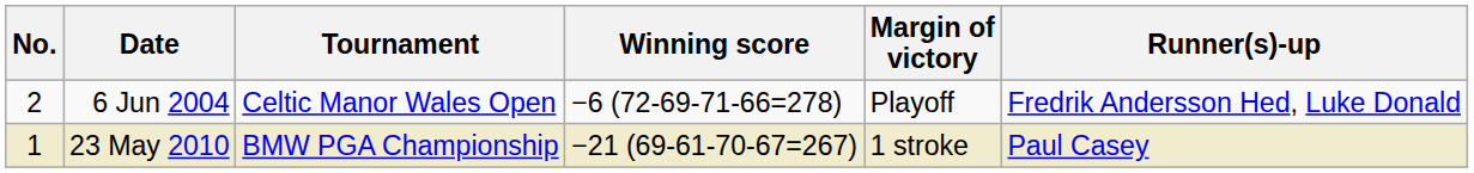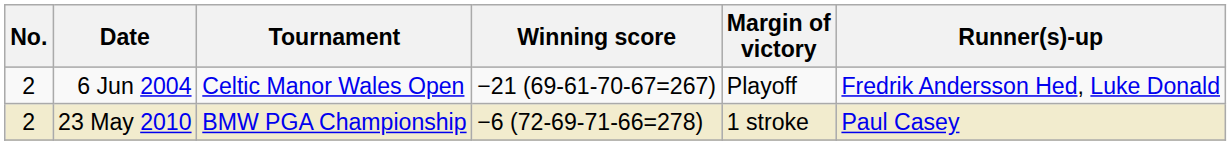6 Jun 2004 | Winning score: −6 (72-69-71-66=278) -> −21 (69-61-70-67=267)
23 May 2010 | No.: 1 -> 2
23 May 2010 | Winning score: −21 (69-61-70-67=267) -> −6 (72-69-71-66=278)
